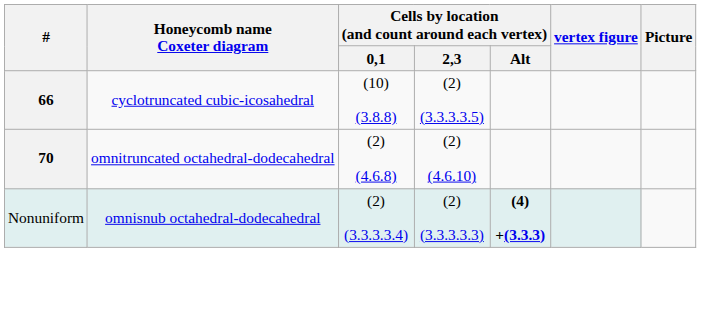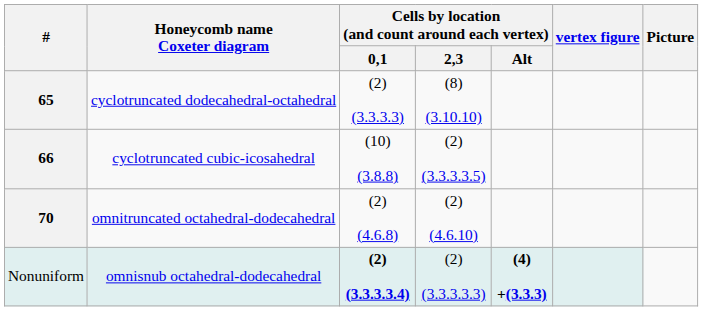+ row: 65 | cyclotruncated dodecahedral-octahedral | (2) (3.3.3.3) | (8) (3.10.10)
omnisnub octahedral-dodecahedral | Cells by location (and count around each vertex) / 0,1: normal -> bold
